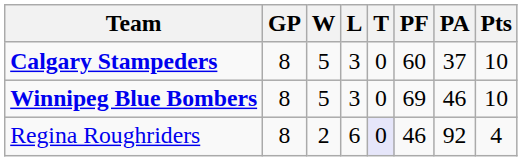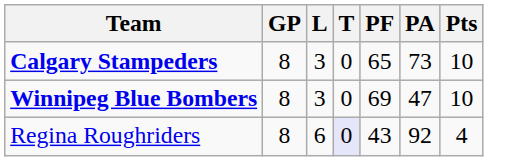- column: W | 5 | 5 | 2
Calgary Stampeders | PF: 60 -> 65
Calgary Stampeders | PA: 37 -> 73
Winnipeg Blue Bombers | PA: 46 -> 47
Regina Roughriders | PF: 46 -> 43
